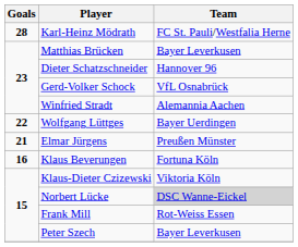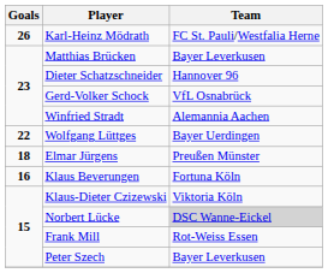Karl-Heinz Mödrath | Goals: 28 -> 26
Elmar Jürgens | Goals: 21 -> 18
